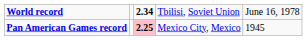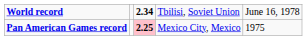Pan American Games record | column 5: 1945 -> 1975
